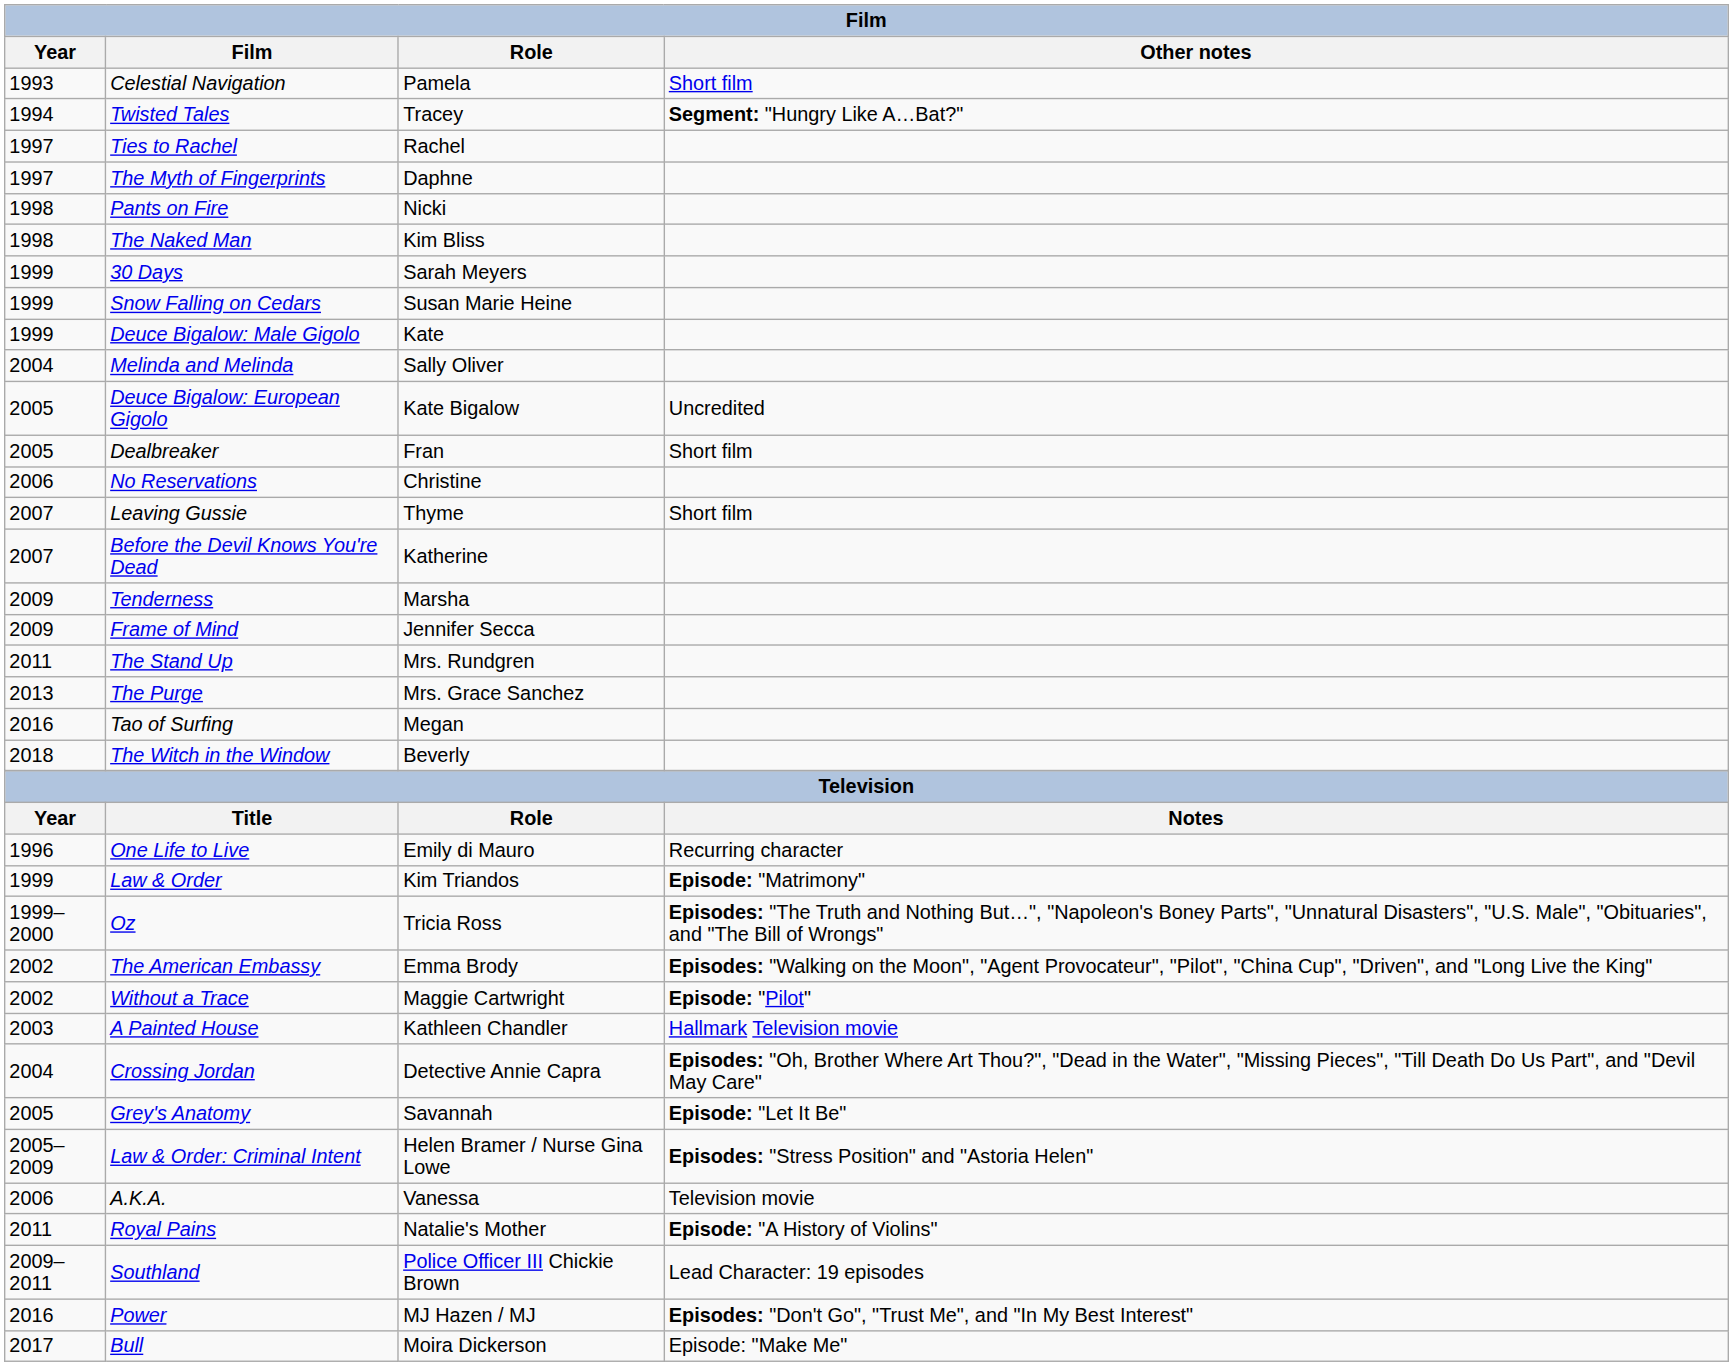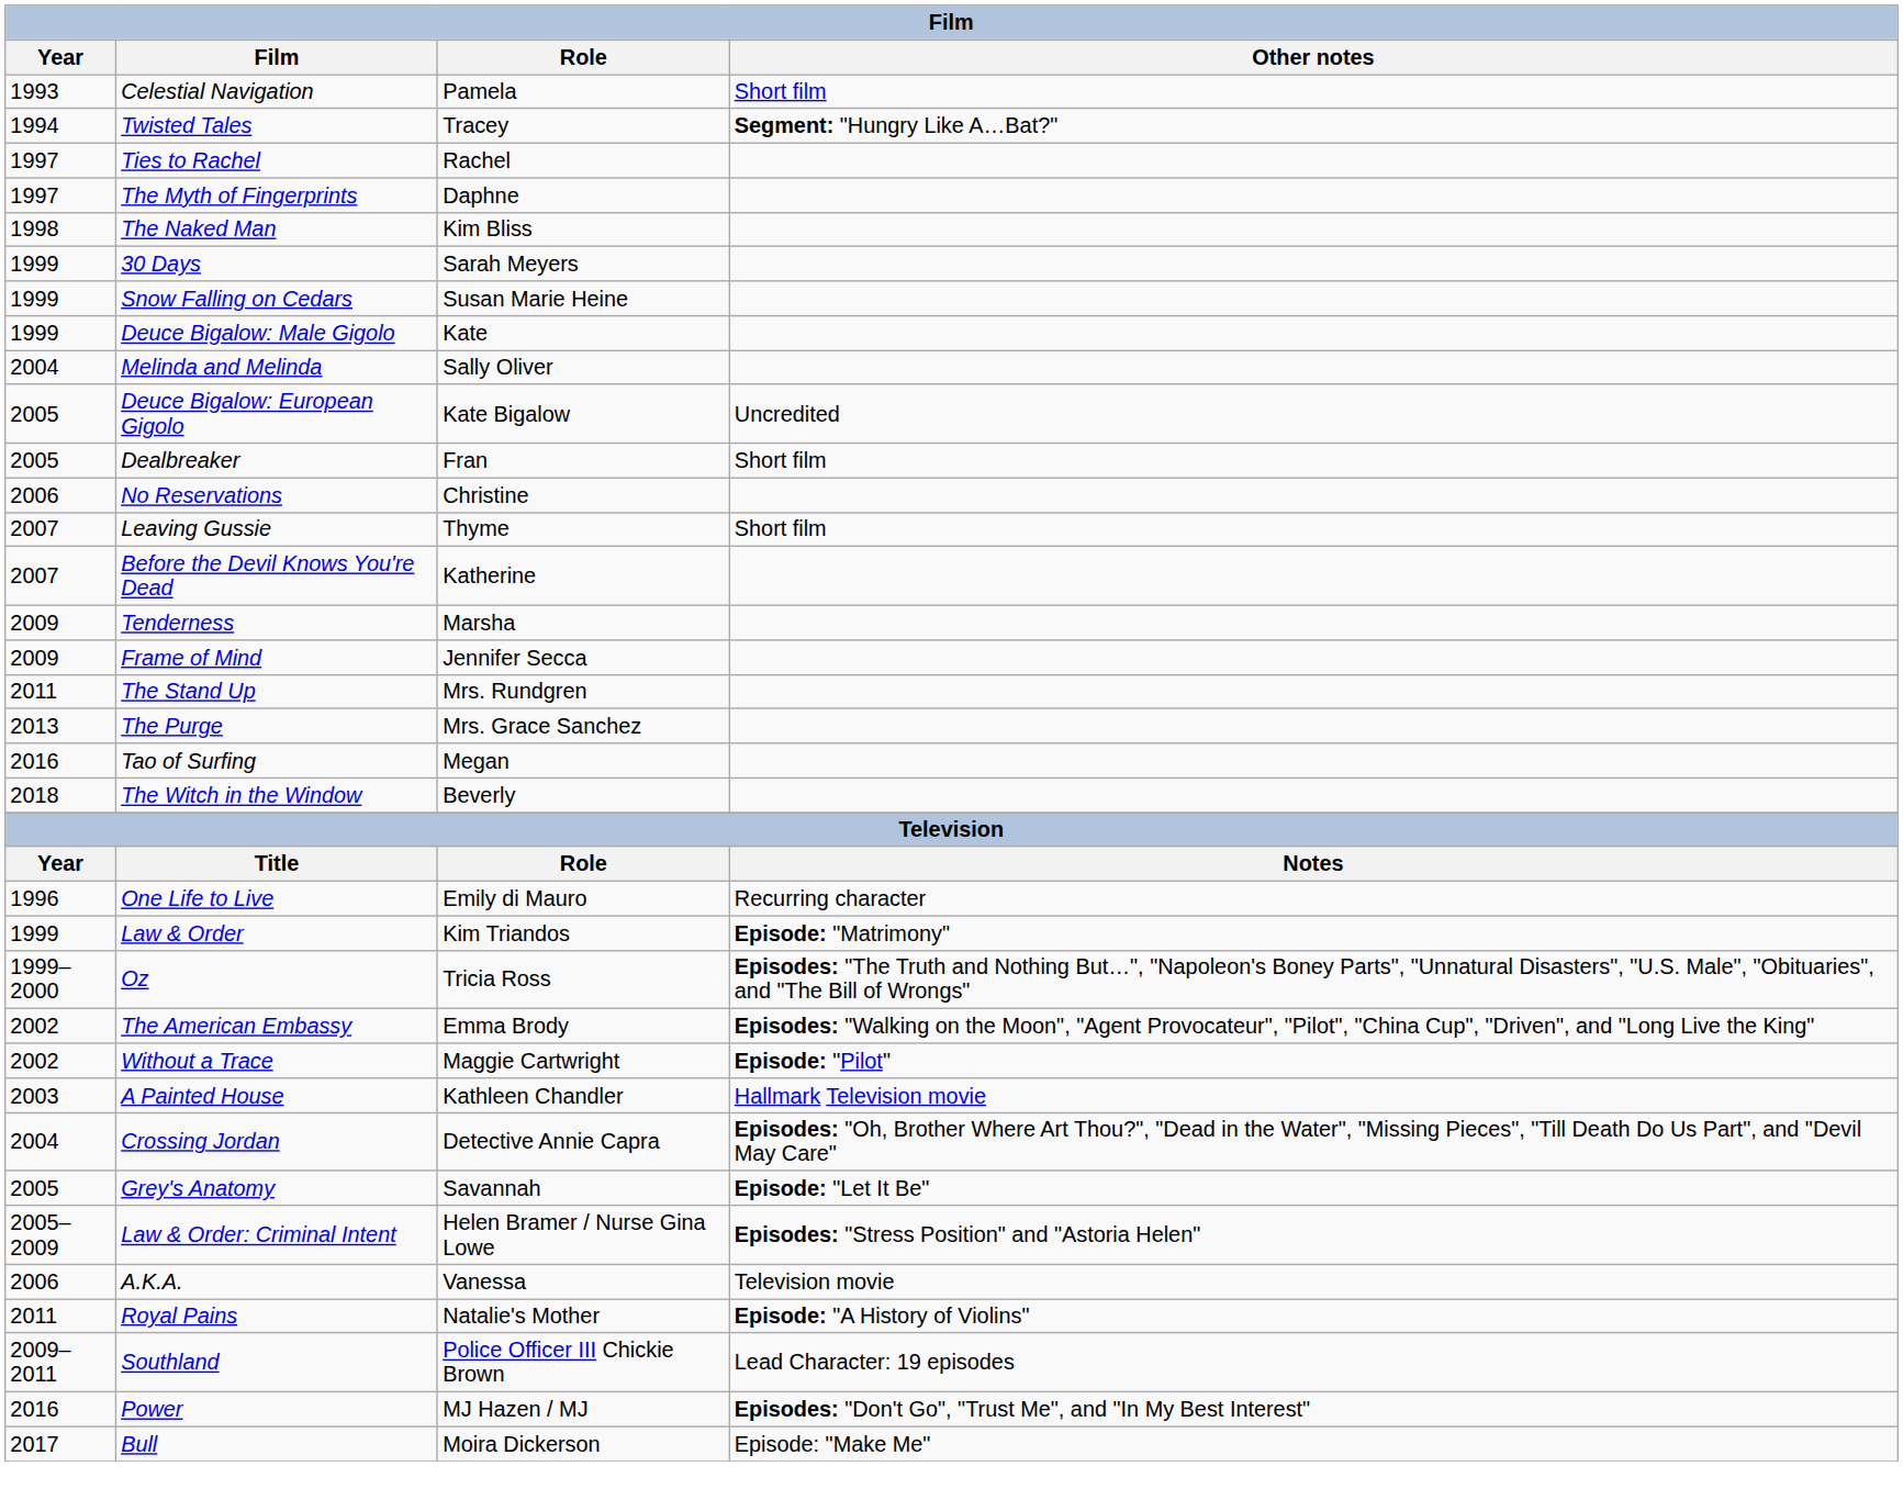- row: 1998 | Pants on Fire | Nicki
